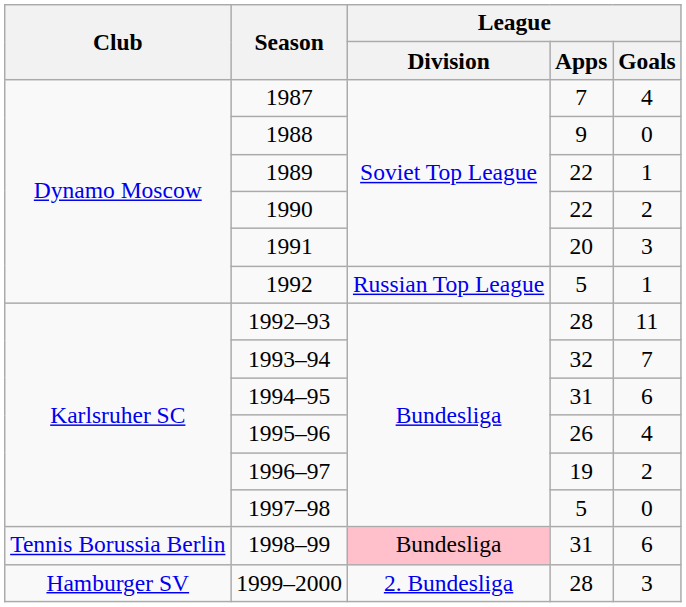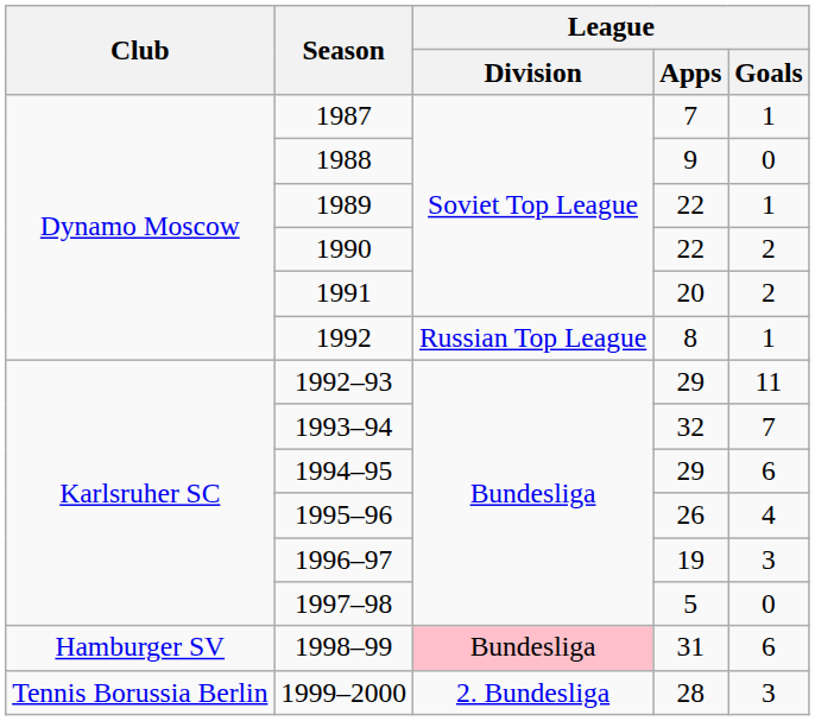1987 | League / Goals: 4 -> 1
1991 | League / Goals: 3 -> 2
1992 | League / Apps: 5 -> 8
1992–93 | League / Apps: 28 -> 29
1994–95 | League / Apps: 31 -> 29
1996–97 | League / Goals: 2 -> 3
1998–99 | Club: Tennis Borussia Berlin -> Hamburger SV
1999–2000 | Club: Hamburger SV -> Tennis Borussia Berlin
